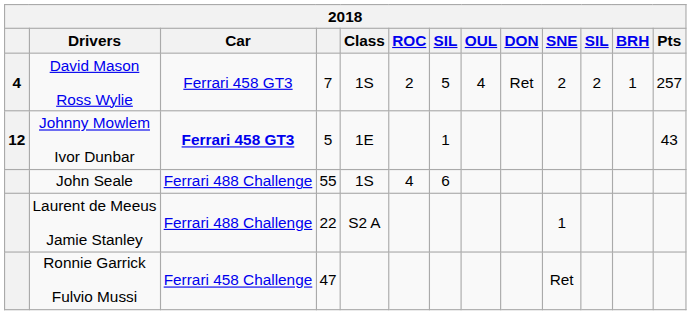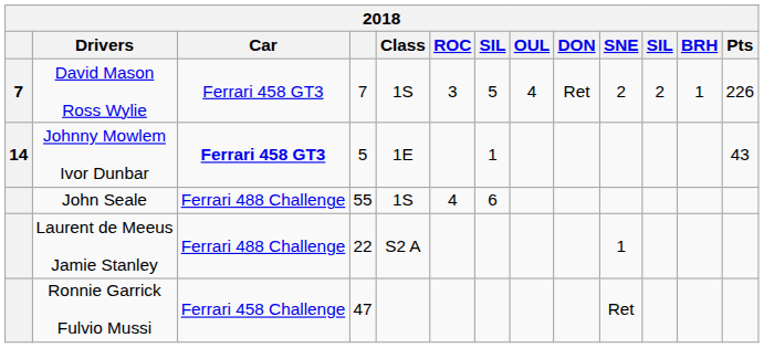David Mason Ross Wylie | column 1: 4 -> 7
David Mason Ross Wylie | ROC: 2 -> 3
David Mason Ross Wylie | Pts: 257 -> 226
Johnny Mowlem Ivor Dunbar | column 1: 12 -> 14
